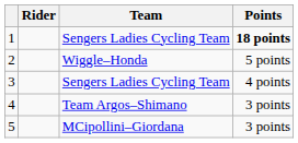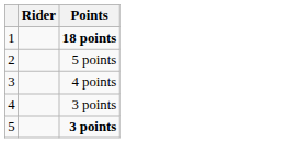- column: Team | Sengers Ladies Cycling Team | Wiggle–Honda | Sengers Ladies Cycling Team | Team Argos–Shimano | MCipollini–Giordana
5 | Points: normal -> bold
